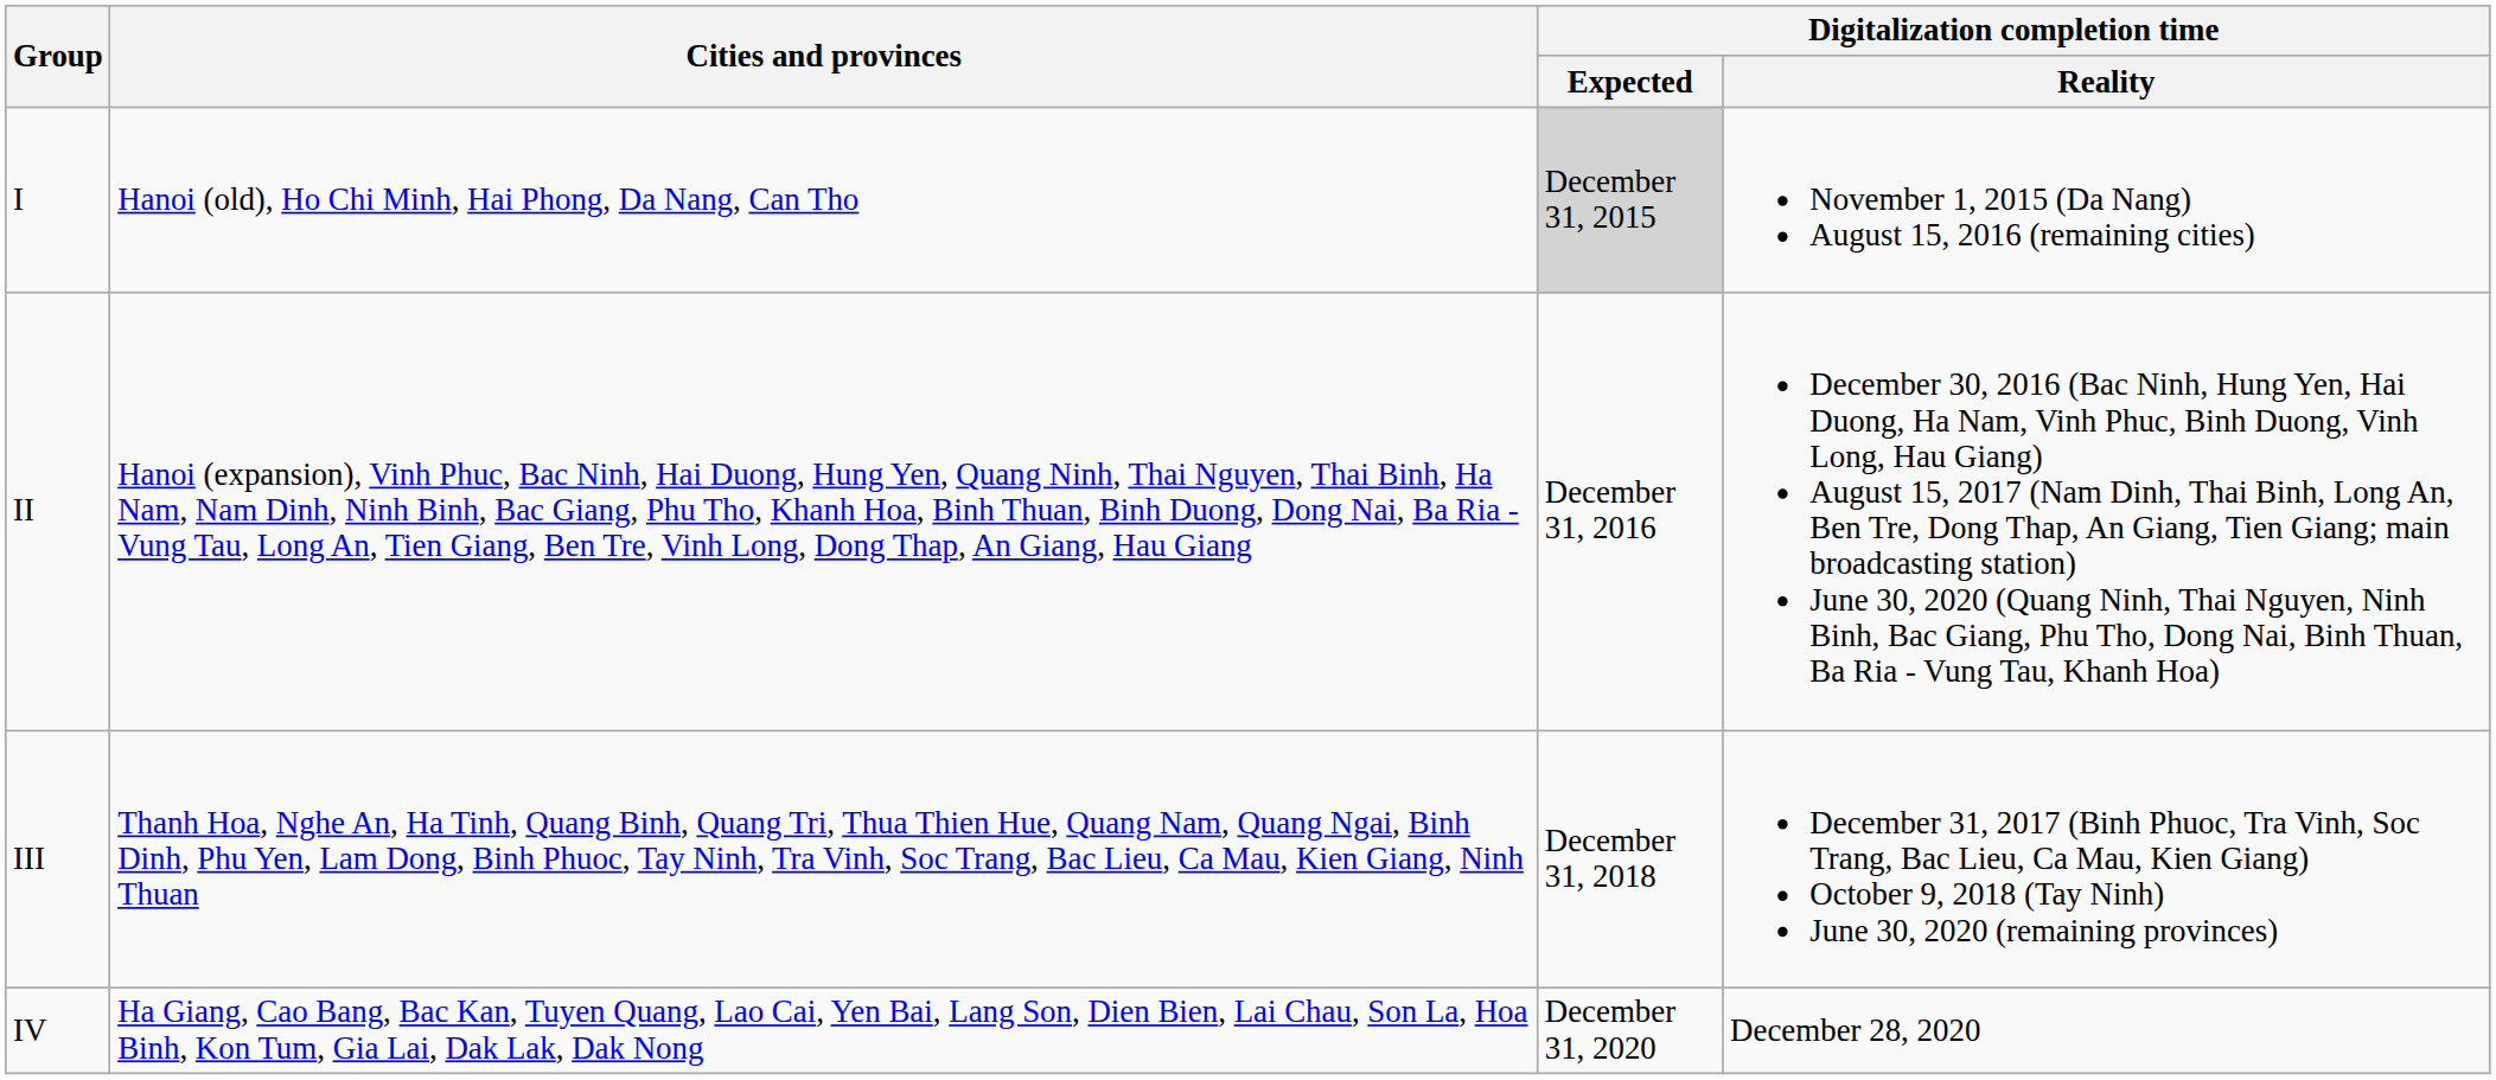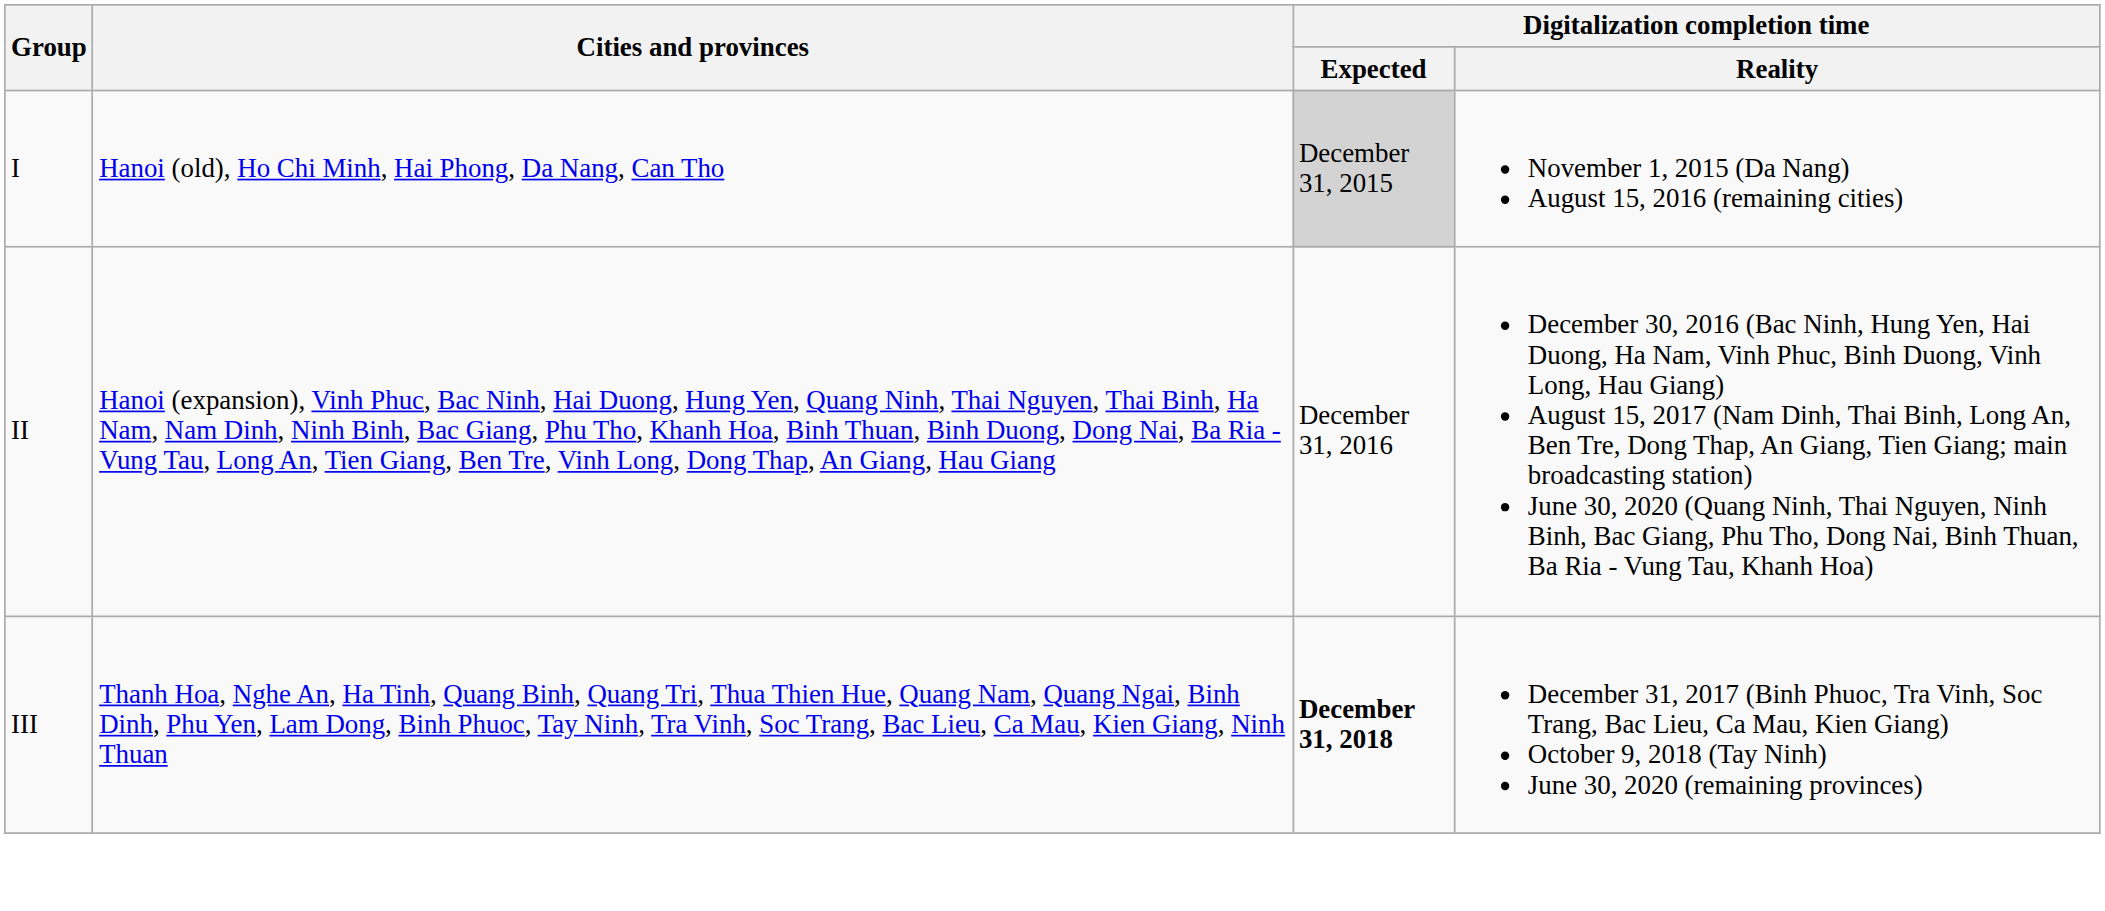III | Digitalization completion time / Expected: normal -> bold
- row: IV | Ha Giang, Cao Bang, Bac Kan, Tuyen Quang, Lao Cai, Yen Bai, Lang Son, Dien Bien, Lai Chau, Son La, Hoa Binh, Kon Tum, Gia Lai, Dak Lak, Dak Nong | December 31, 2020 | December 28, 2020
